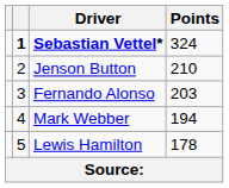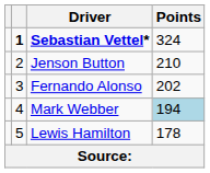Fernando Alonso | Points: 203 -> 202
Mark Webber | Points: no background -> lightblue background
